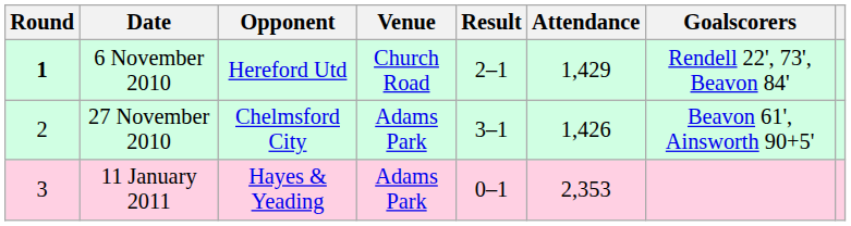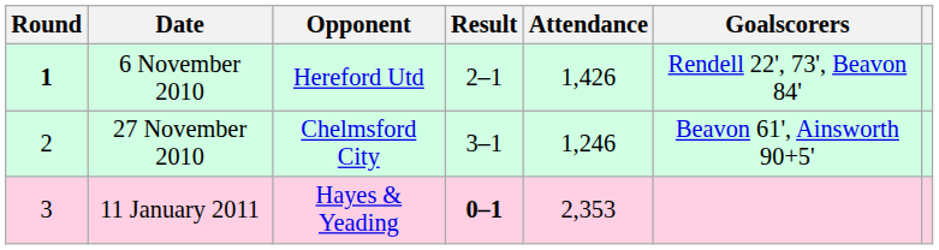- column: Venue | Church Road | Adams Park | Adams Park
6 November 2010 | Attendance: 1,429 -> 1,426
27 November 2010 | Attendance: 1,426 -> 1,246
11 January 2011 | Result: normal -> bold
